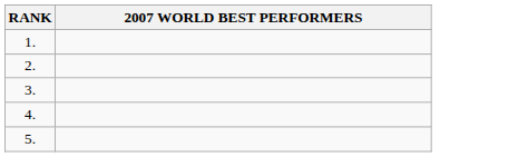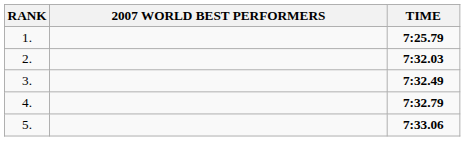+ column: TIME | 7:25.79 | 7:32.03 | 7:32.49 | 7:32.79 | 7:33.06
